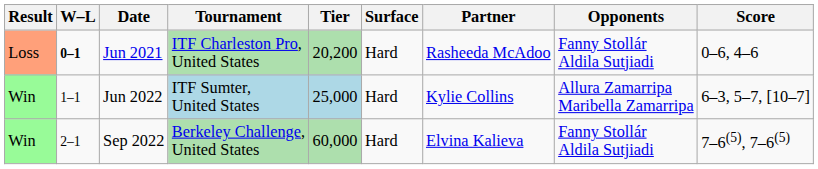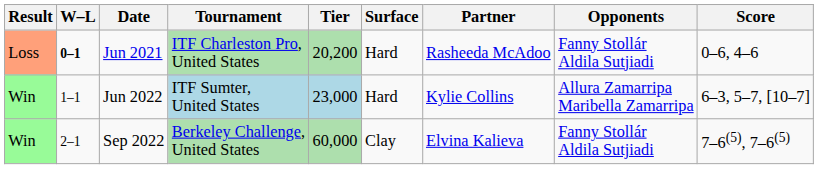Jun 2022 | Tier: 25,000 -> 23,000
Sep 2022 | Surface: Hard -> Clay
